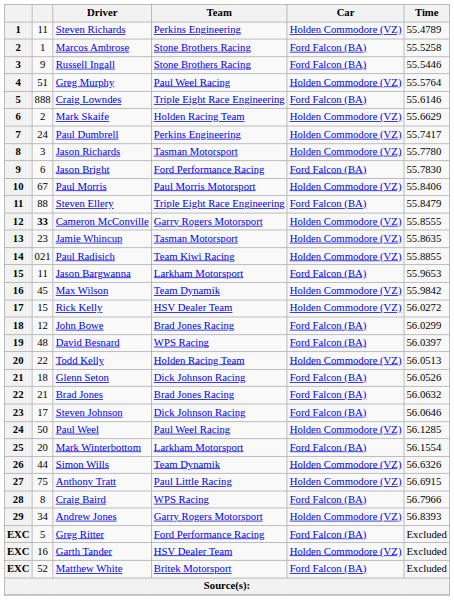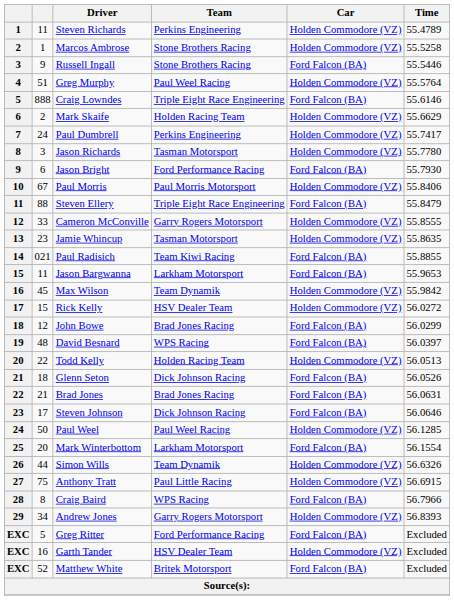Marcos Ambrose | Car: Ford Falcon (BA) -> Holden Commodore (VZ)
Jason Bright | Time: 55.7830 -> 55.7930
Cameron McConville | column 2: bold -> normal
Paul Radisich | Car: Holden Commodore (VZ) -> Ford Falcon (BA)
Brad Jones | Time: 56.0632 -> 56.0631
